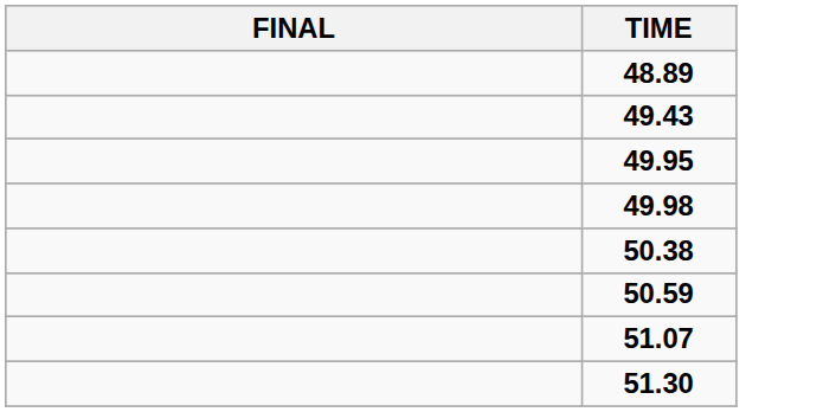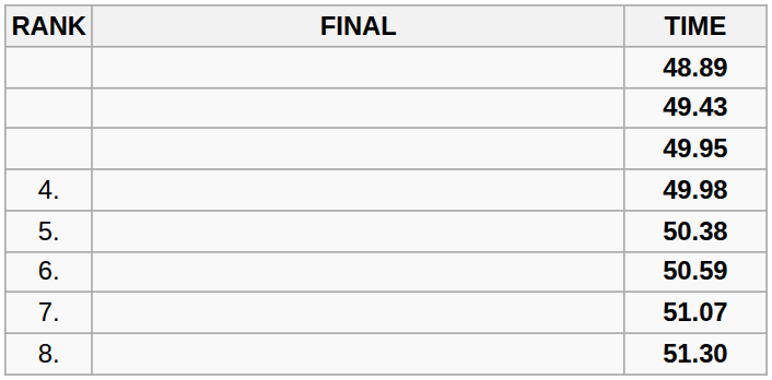+ column: RANK | 4. | 5. | 6. | 7. | 8.
